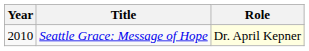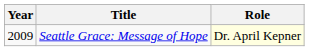Seattle Grace: Message of Hope | Year: 2010 -> 2009
